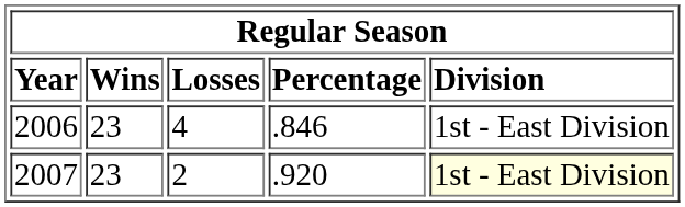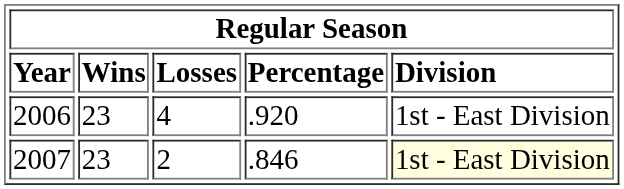2006 | column 4: .846 -> .920
2007 | column 4: .920 -> .846
